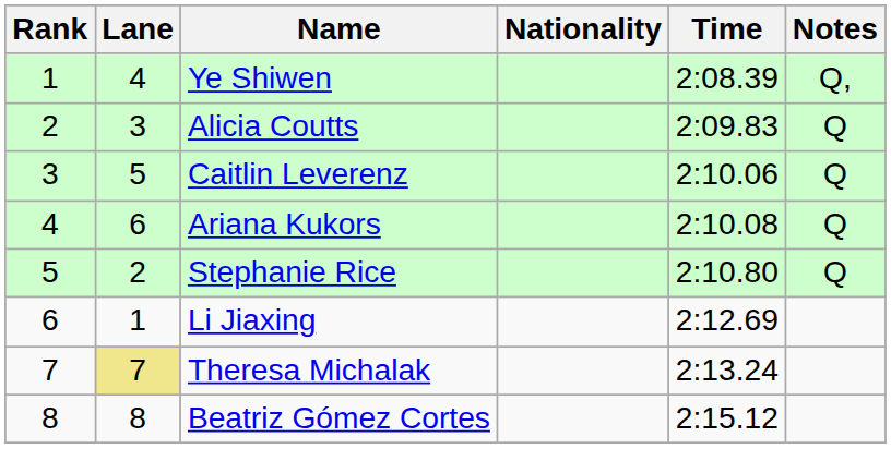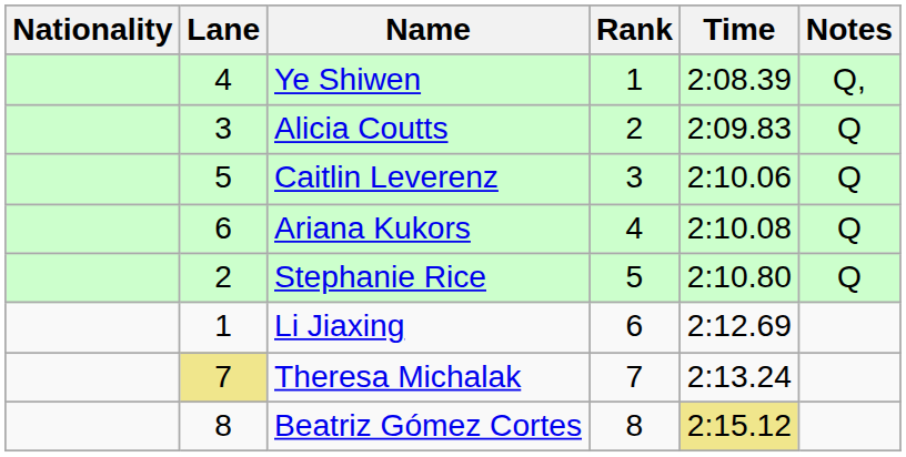columns swapped: Rank <-> Nationality
Beatriz Gómez Cortes | Time: no background -> khaki background
